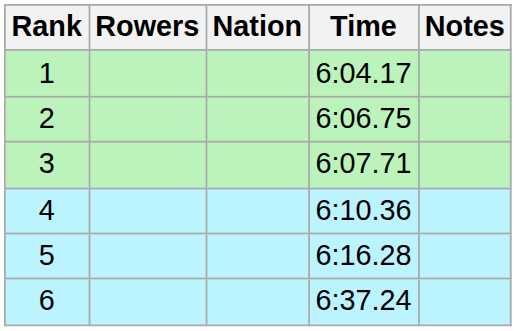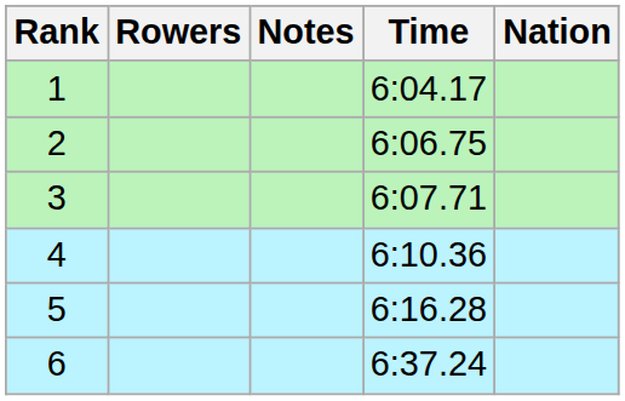columns swapped: Nation <-> Notes
